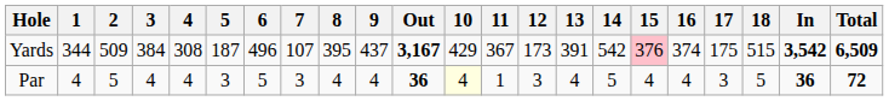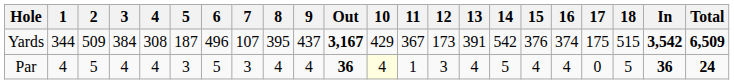Yards | 15: pink background -> no background
Par | 17: 3 -> 0
Par | Total: 72 -> 24
